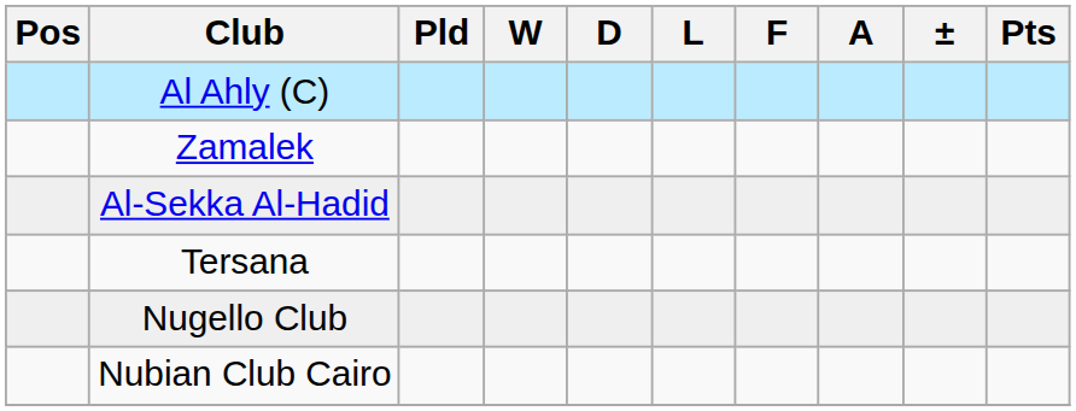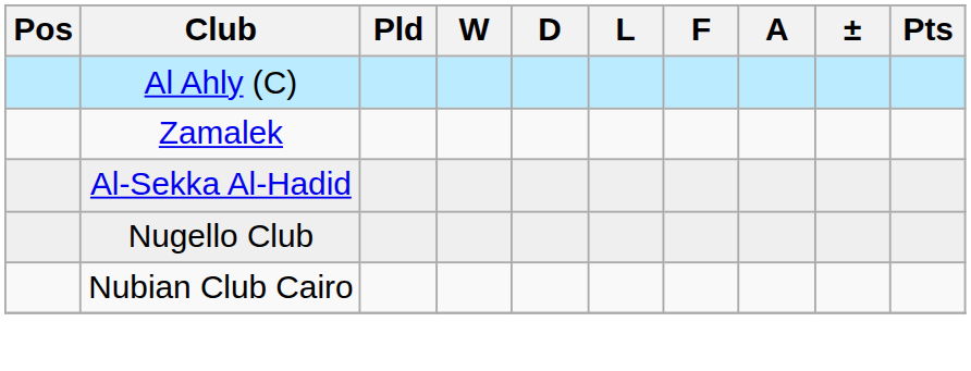- row: Tersana
